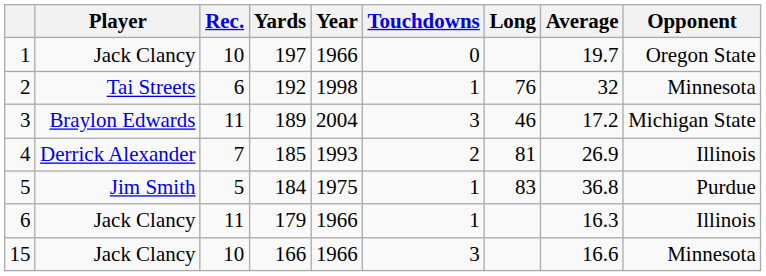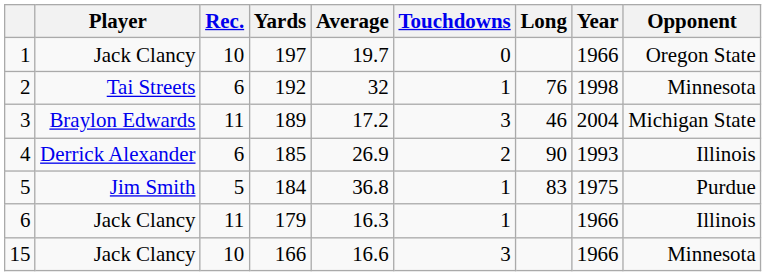columns swapped: Average <-> Year
4 | Rec.: 7 -> 6
4 | Long: 81 -> 90
